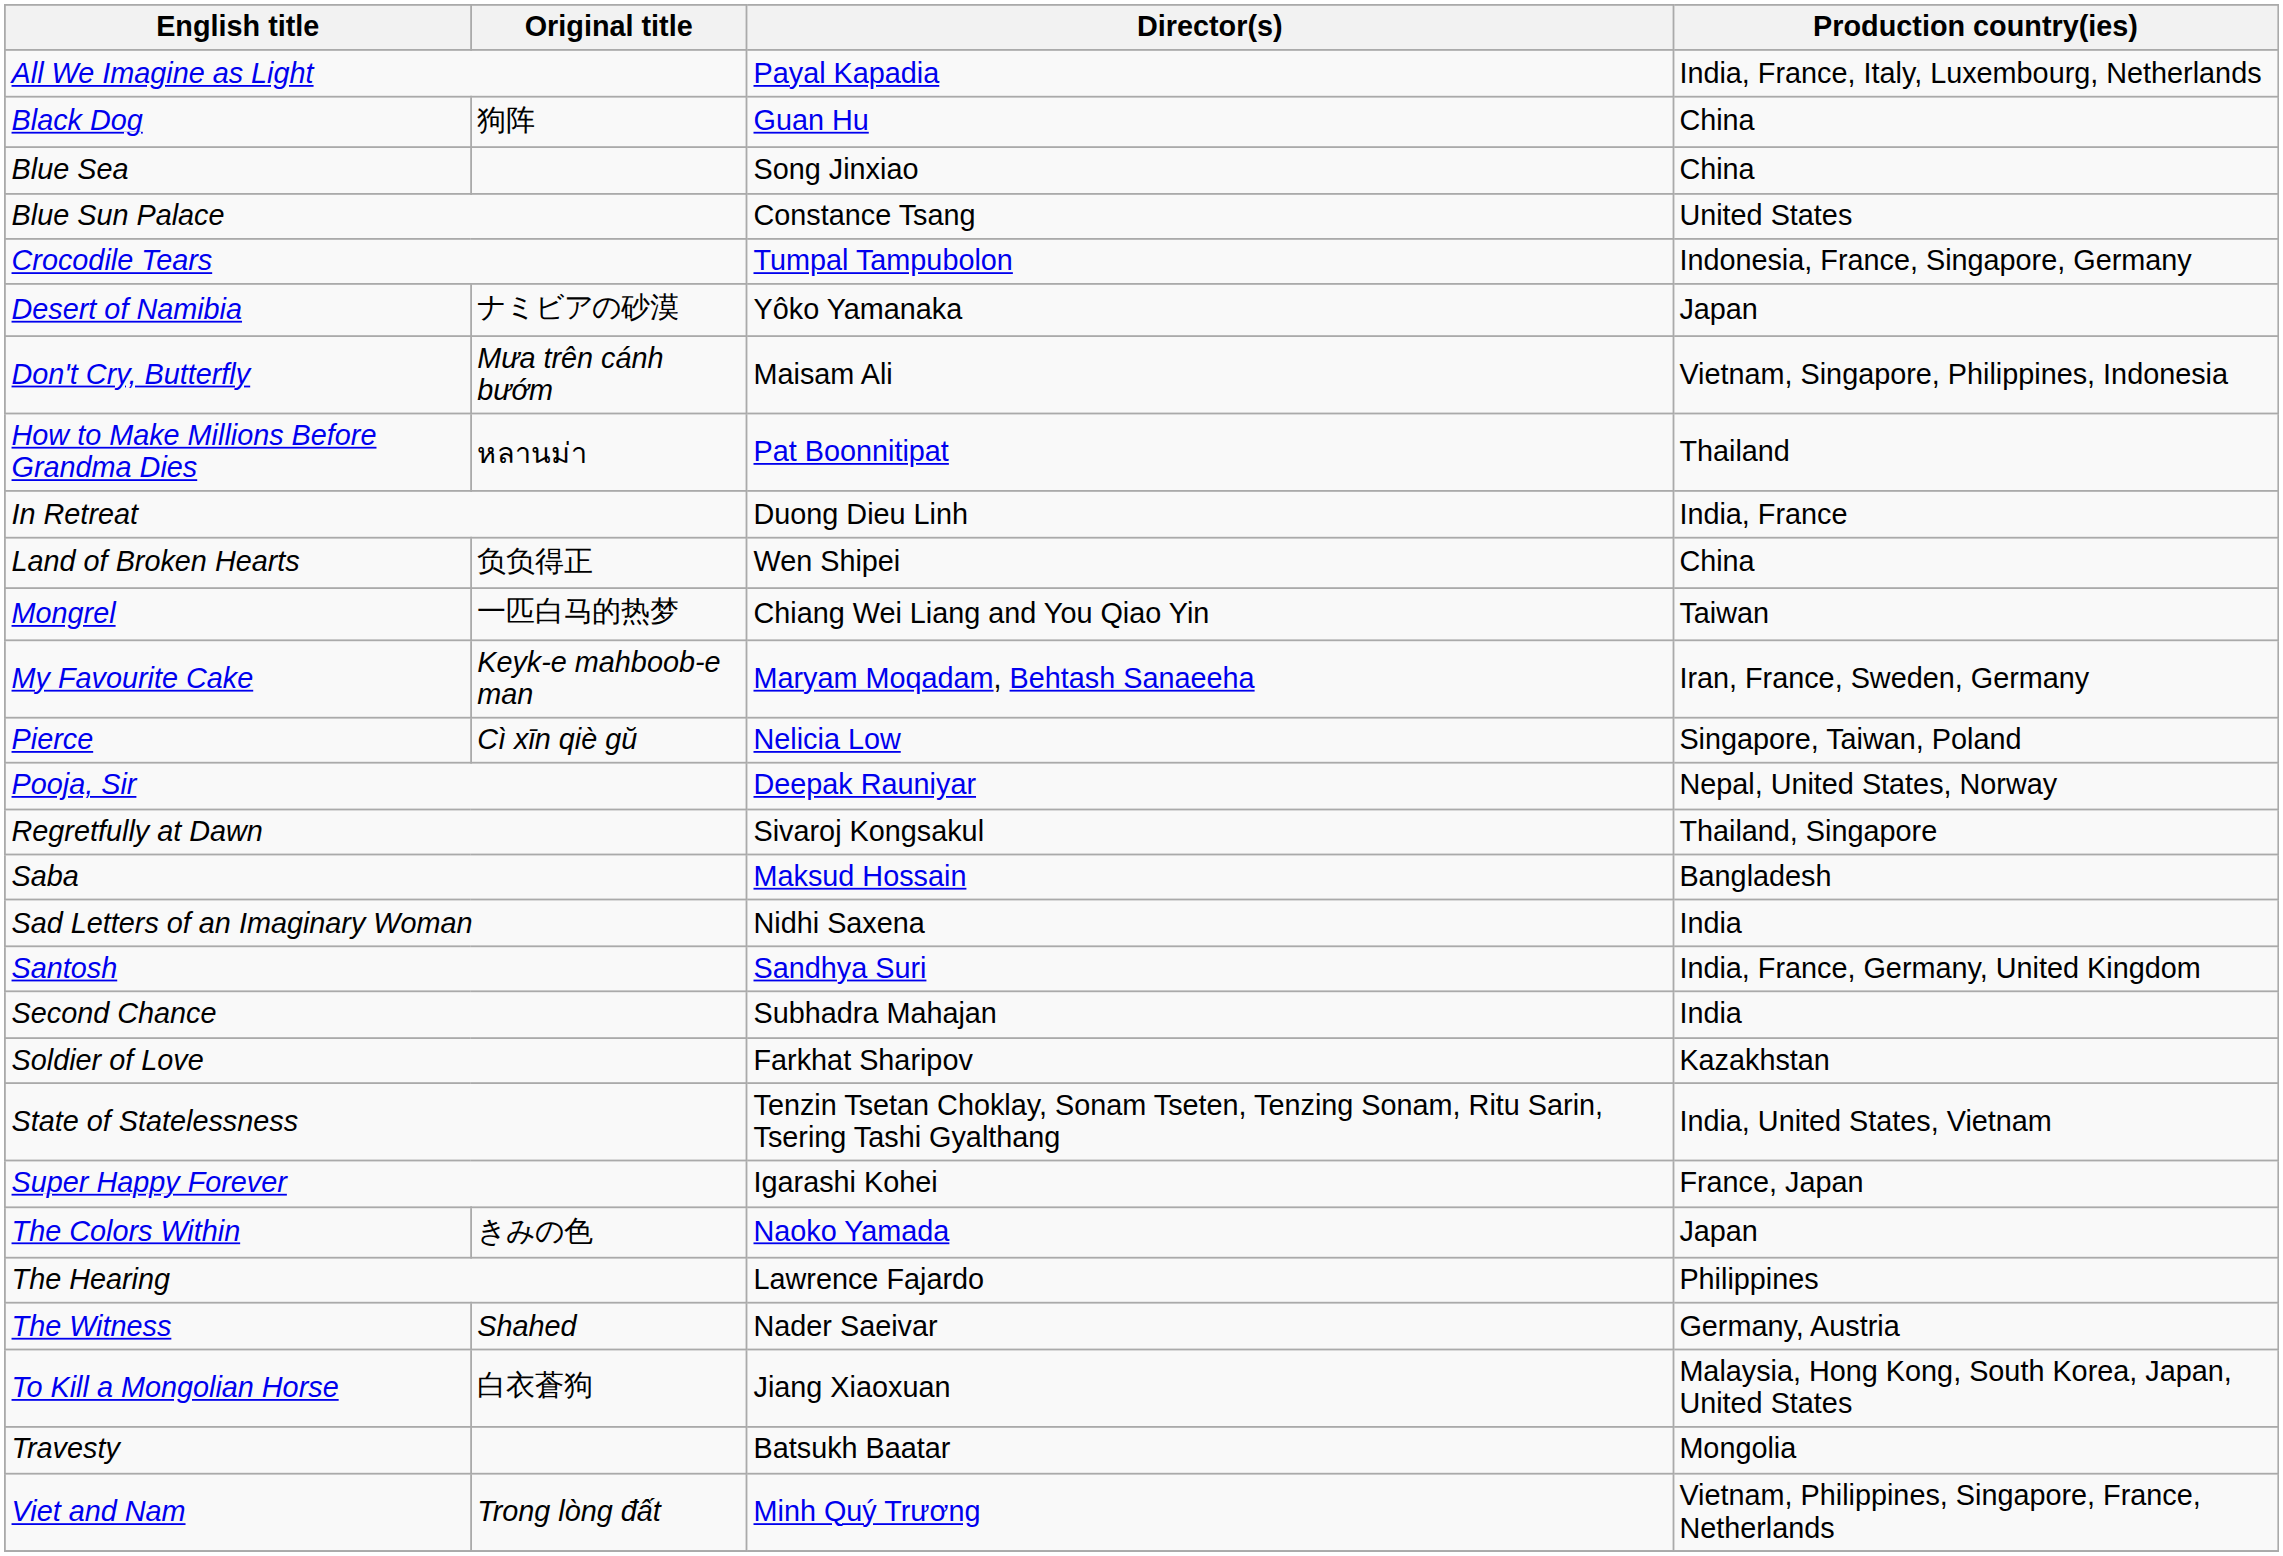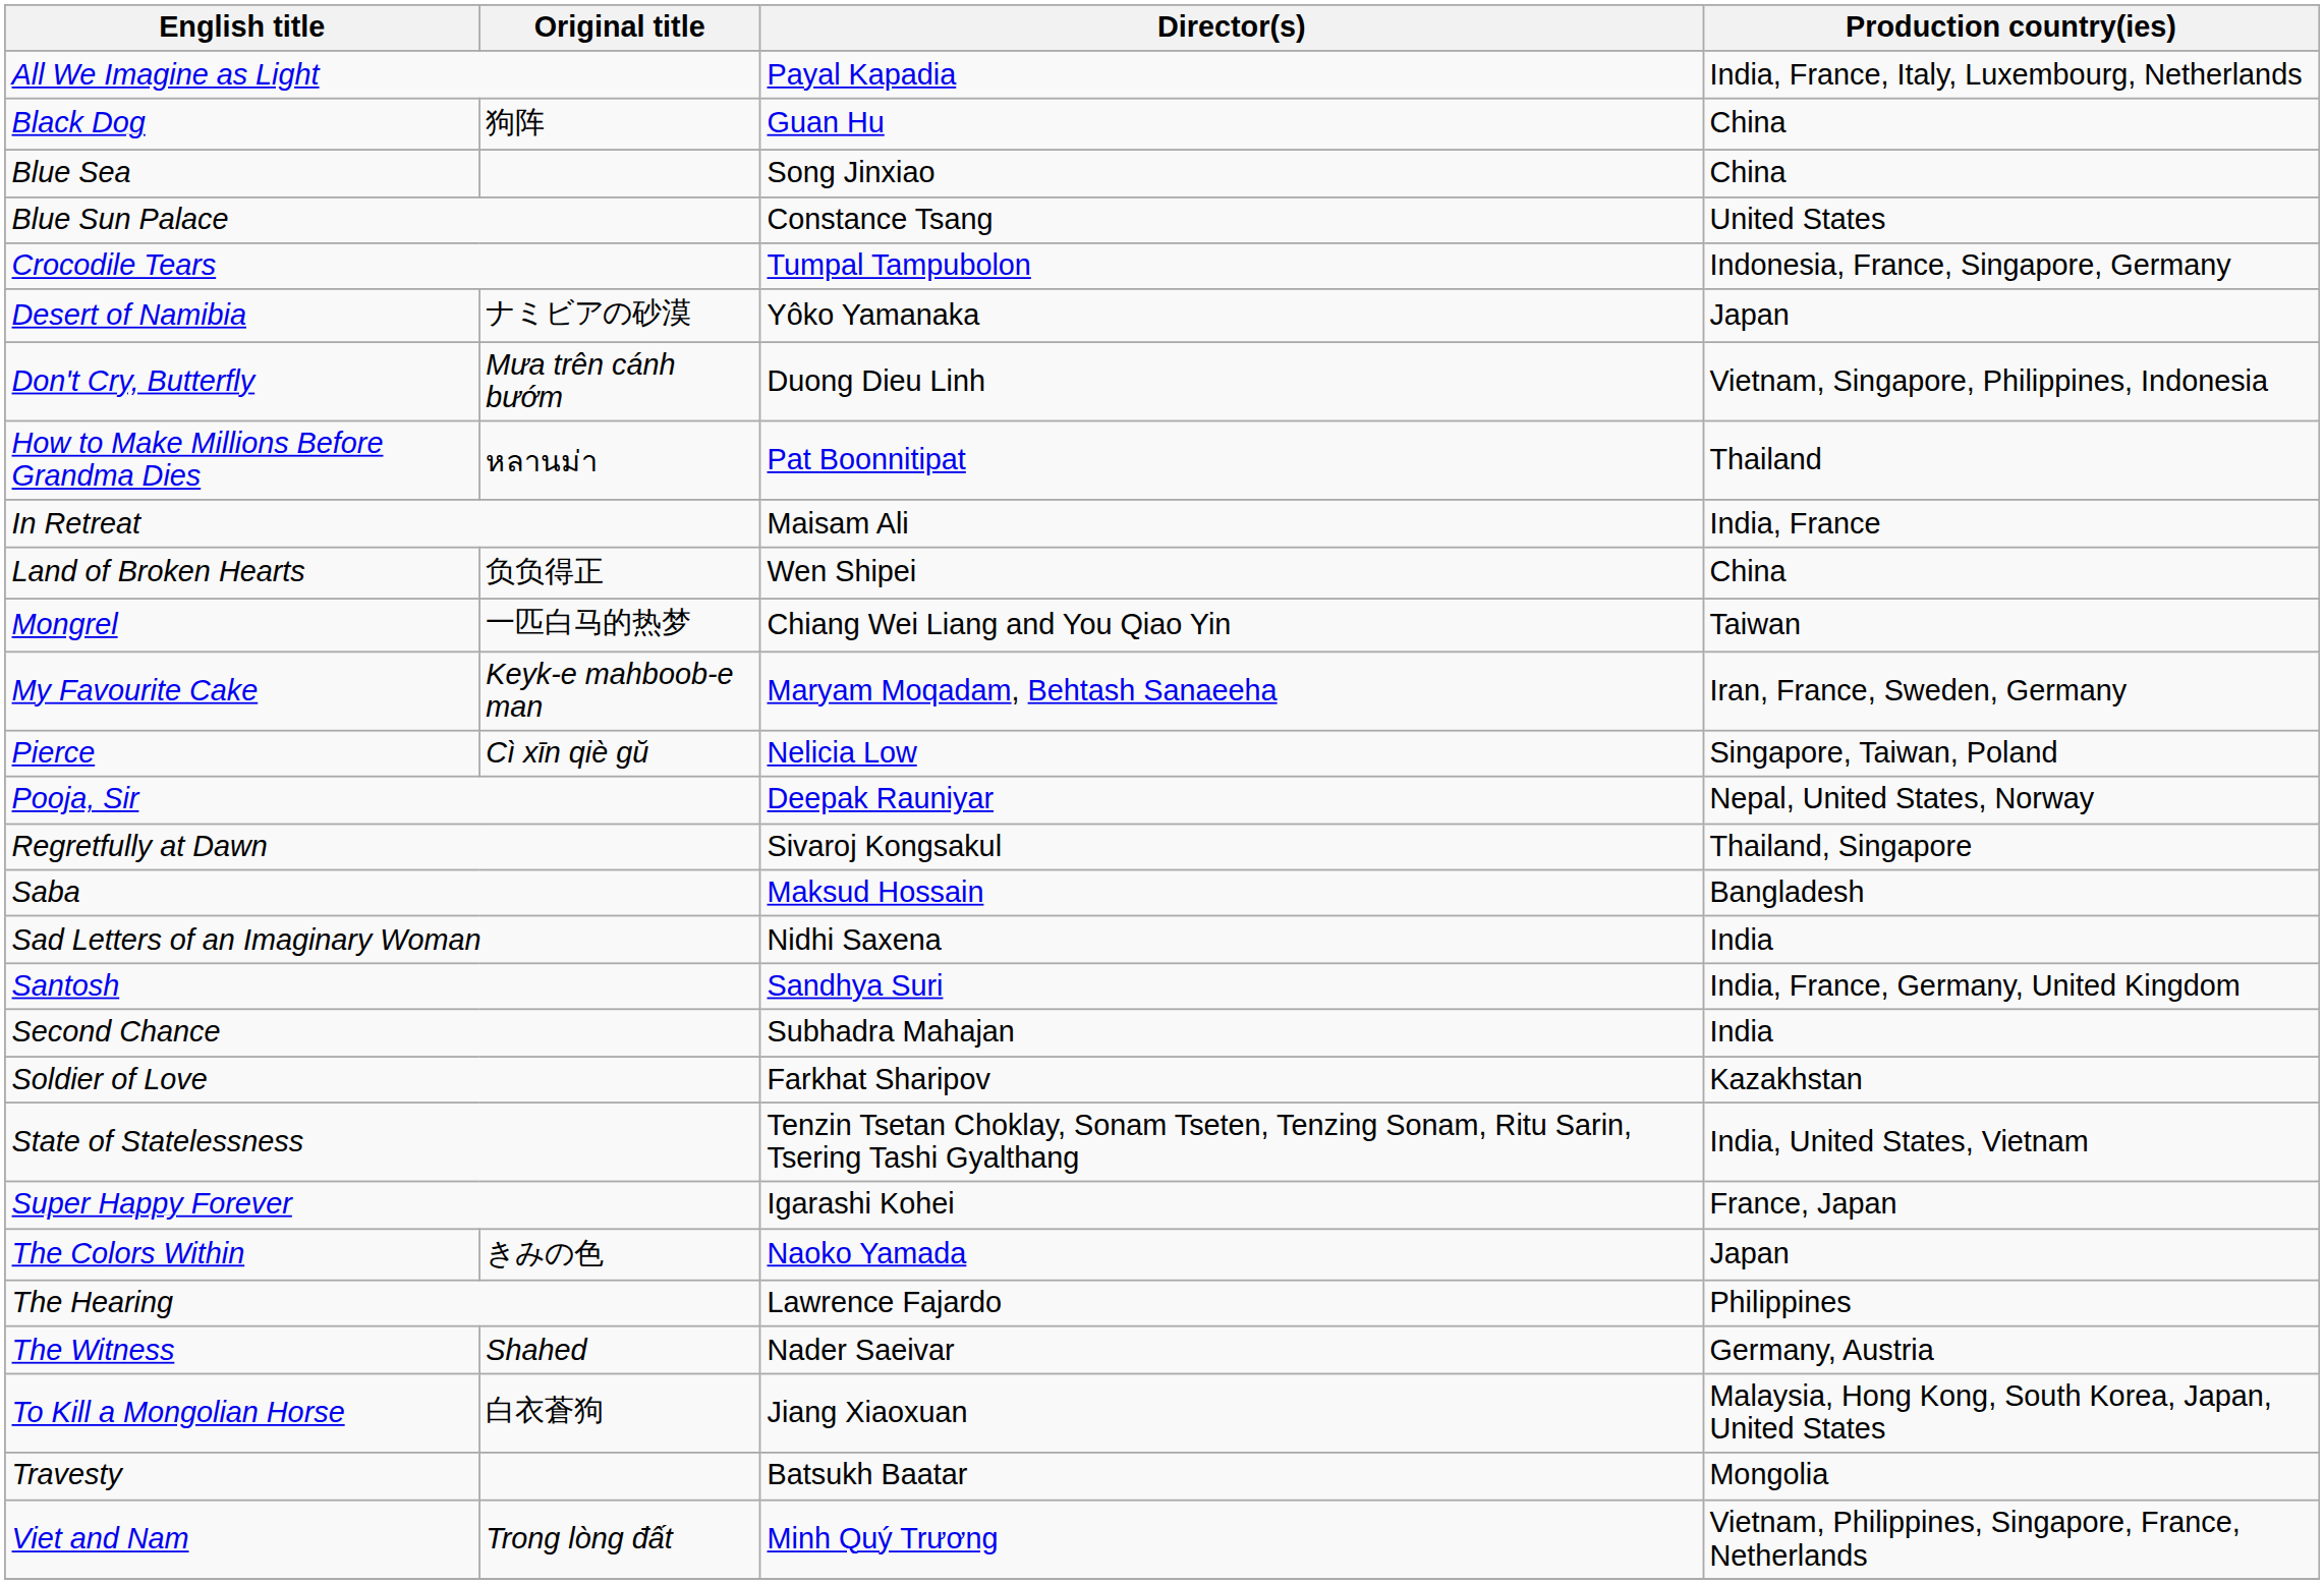Don't Cry, Butterfly | Director(s): Maisam Ali -> Duong Dieu Linh
In Retreat | Director(s): Duong Dieu Linh -> Maisam Ali
